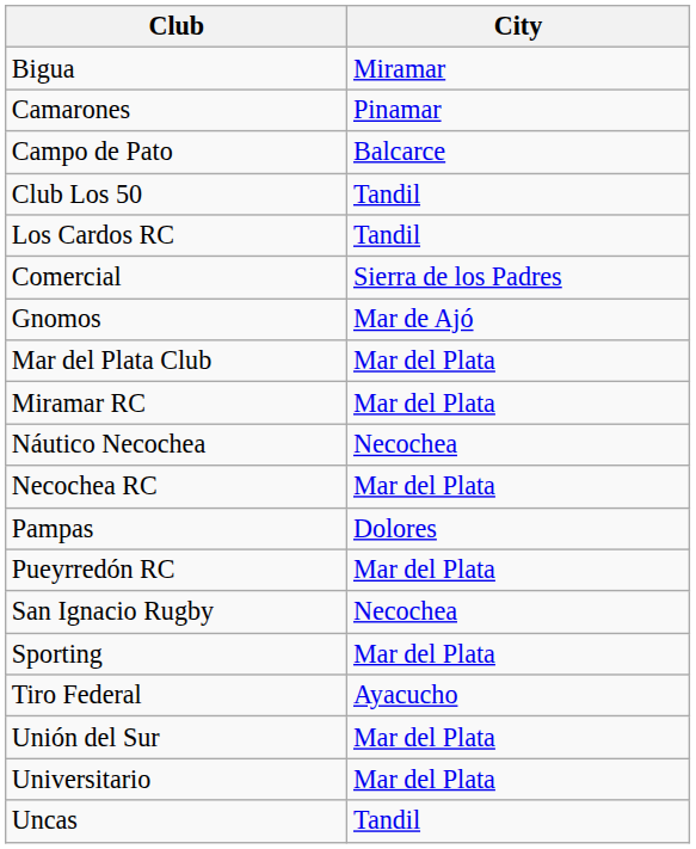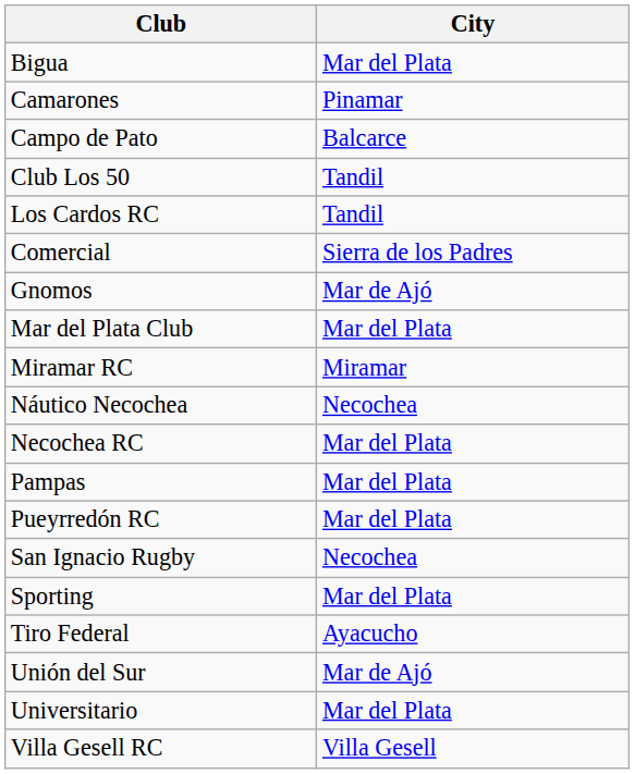Bigua | City: Miramar -> Mar del Plata
Miramar RC | City: Mar del Plata -> Miramar
Pampas | City: Dolores -> Mar del Plata
Unión del Sur | City: Mar del Plata -> Mar de Ajó
- row: Uncas | Tandil
+ row: Villa Gesell RC | Villa Gesell
